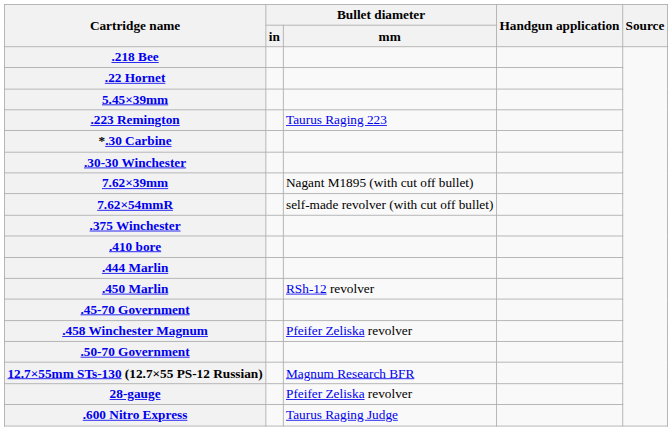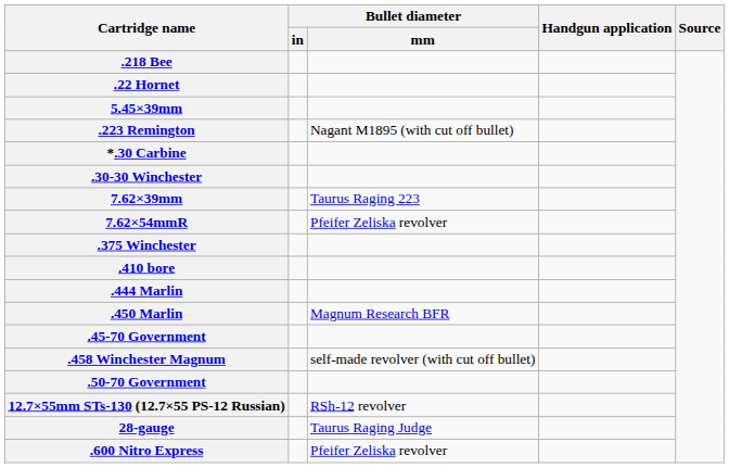.223 Remington | Bullet diameter / mm: Taurus Raging 223 -> Nagant M1895 (with cut off bullet)
7.62×39mm | Bullet diameter / mm: Nagant M1895 (with cut off bullet) -> Taurus Raging 223
7.62×54mmR | Bullet diameter / mm: self-made revolver (with cut off bullet) -> Pfeifer Zeliska revolver
.450 Marlin | Bullet diameter / mm: RSh-12 revolver -> Magnum Research BFR
.458 Winchester Magnum | Bullet diameter / mm: Pfeifer Zeliska revolver -> self-made revolver (with cut off bullet)
12.7×55mm STs-130 (12.7×55 PS-12 Russian) | Bullet diameter / mm: Magnum Research BFR -> RSh-12 revolver
28-gauge | Bullet diameter / mm: Pfeifer Zeliska revolver -> Taurus Raging Judge
.600 Nitro Express | Bullet diameter / mm: Taurus Raging Judge -> Pfeifer Zeliska revolver
